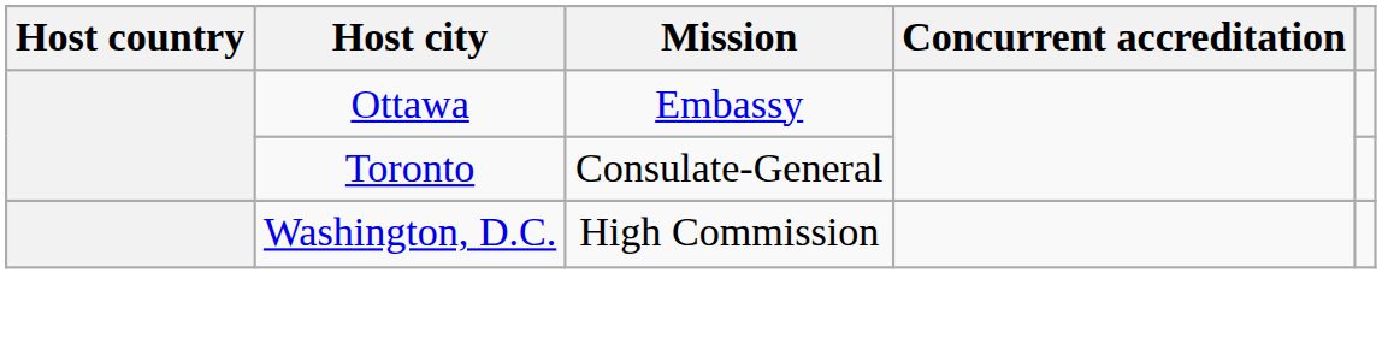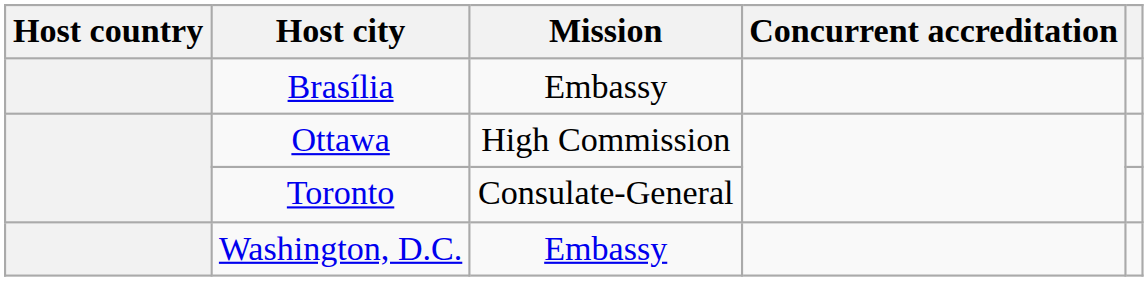+ row: Brasília | Embassy
Ottawa | Mission: Embassy -> High Commission
Washington, D.C. | Mission: High Commission -> Embassy
